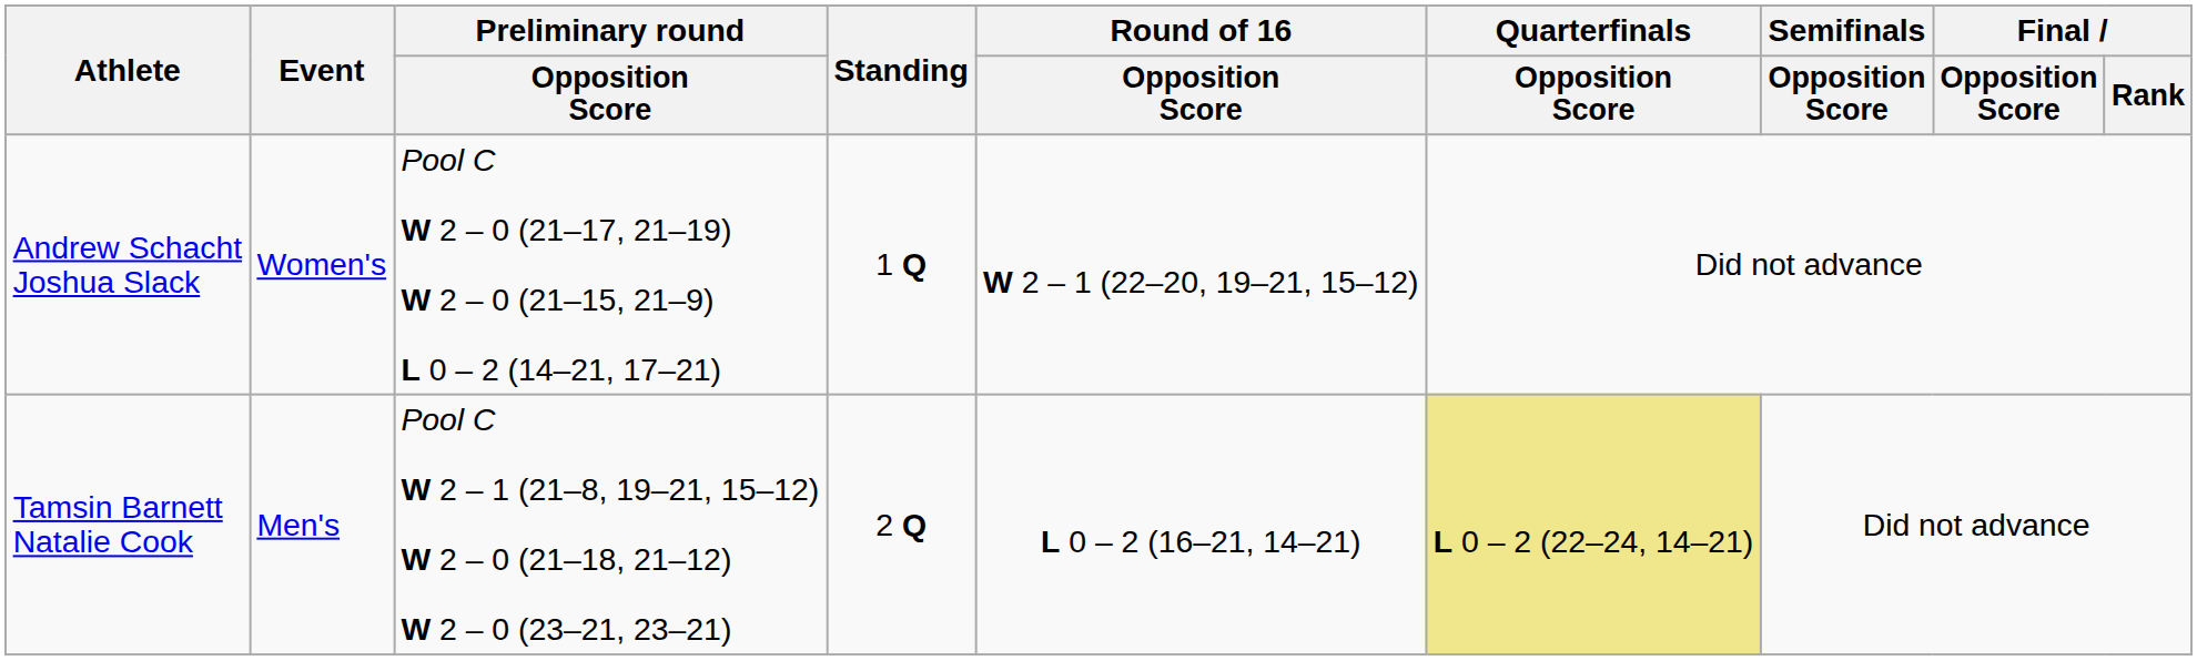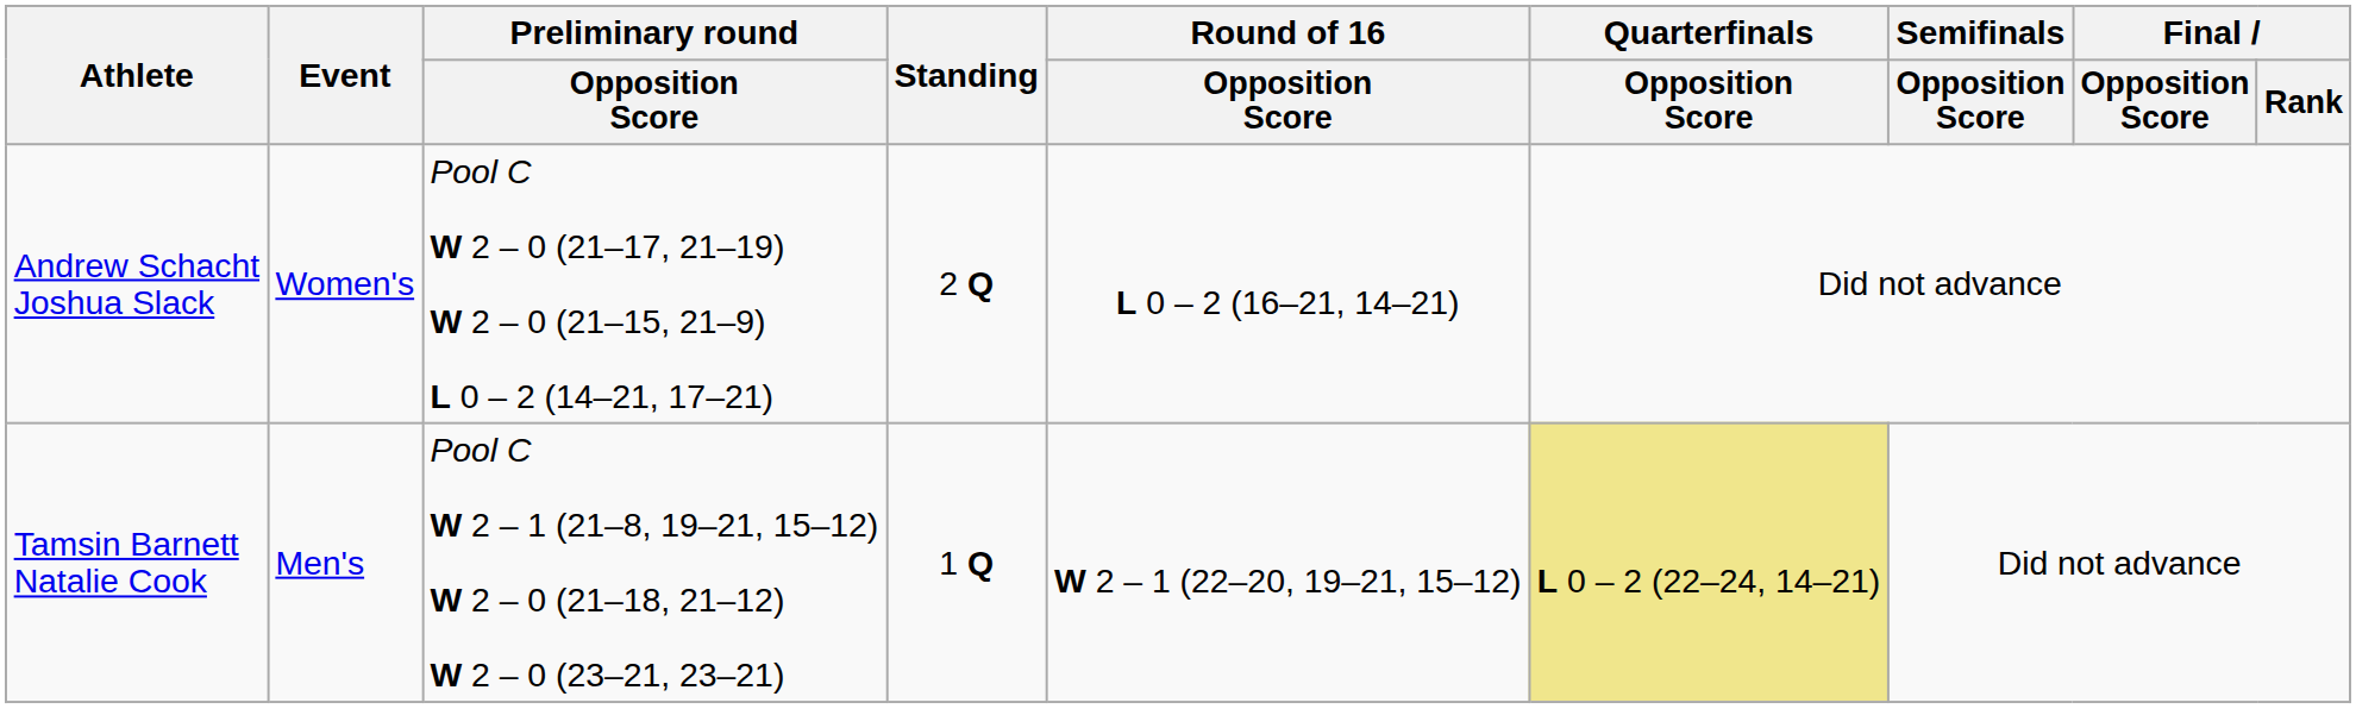Andrew Schacht Joshua Slack | Standing: 1 Q -> 2 Q
Andrew Schacht Joshua Slack | Round of 16 / Opposition Score: W 2 – 1 (22–20, 19–21, 15–12) -> L 0 – 2 (16–21, 14–21)
Tamsin Barnett Natalie Cook | Standing: 2 Q -> 1 Q
Tamsin Barnett Natalie Cook | Round of 16 / Opposition Score: L 0 – 2 (16–21, 14–21) -> W 2 – 1 (22–20, 19–21, 15–12)
